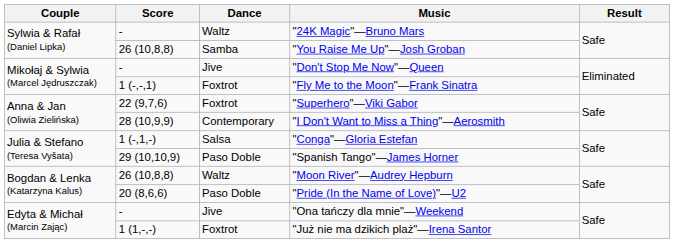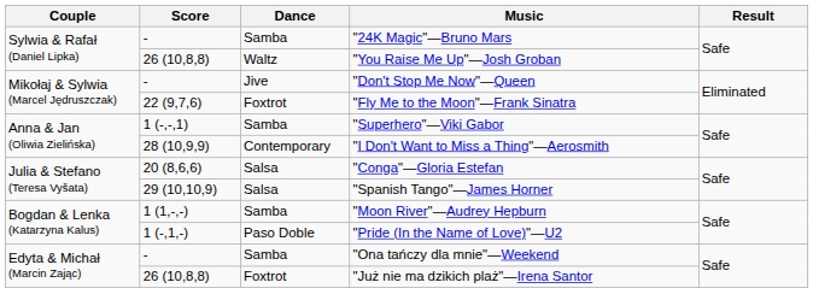"24K Magic"—Bruno Mars | Dance: Waltz -> Samba
"You Raise Me Up"—Josh Groban | Dance: Samba -> Waltz
"Fly Me to the Moon"—Frank Sinatra | Score: 1 (-,-,1) -> 22 (9,7,6)
"Superhero"—Viki Gabor | Score: 22 (9,7,6) -> 1 (-,-,1)
"Superhero"—Viki Gabor | Dance: Foxtrot -> Samba
"Conga"—Gloria Estefan | Score: 1 (-,1,-) -> 20 (8,6,6)
"Spanish Tango"—James Horner | Dance: Paso Doble -> Salsa
"Moon River"—Audrey Hepburn | Score: 26 (10,8,8) -> 1 (1,-,-)
"Moon River"—Audrey Hepburn | Dance: Waltz -> Samba
"Pride (In the Name of Love)"—U2 | Score: 20 (8,6,6) -> 1 (-,1,-)
"Ona tańczy dla mnie"—Weekend | Dance: Jive -> Samba
"Już nie ma dzikich plaż"—Irena Santor | Score: 1 (1,-,-) -> 26 (10,8,8)
